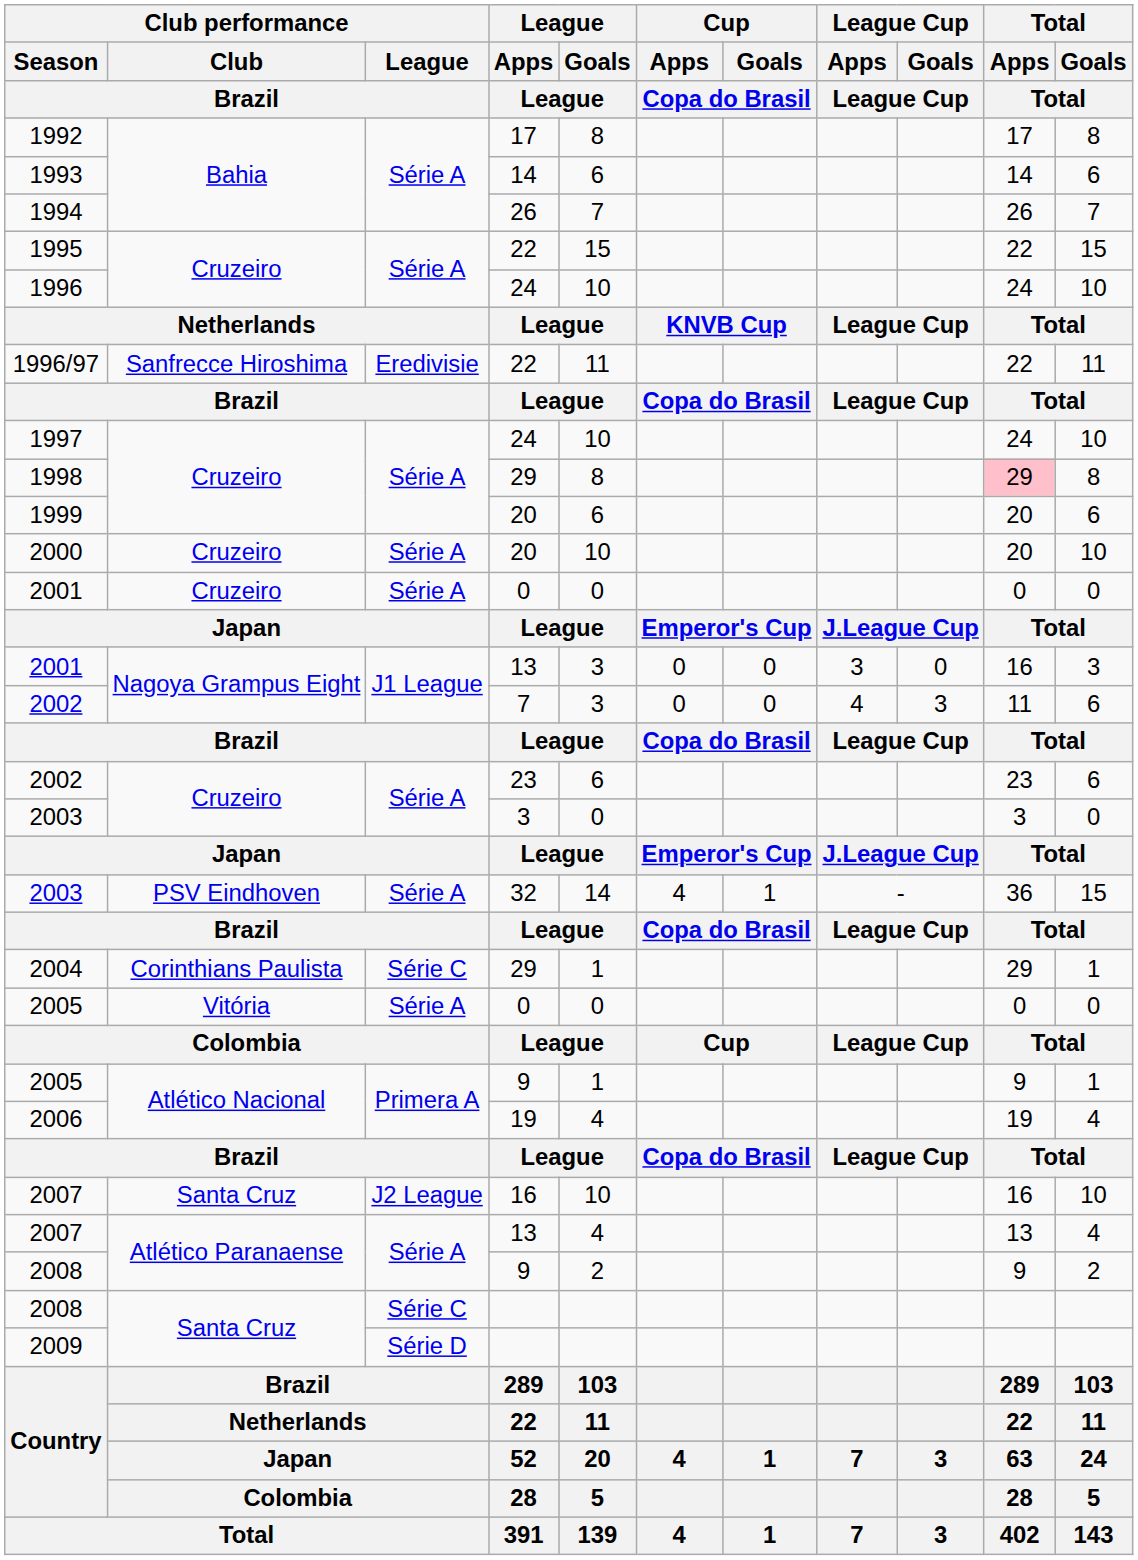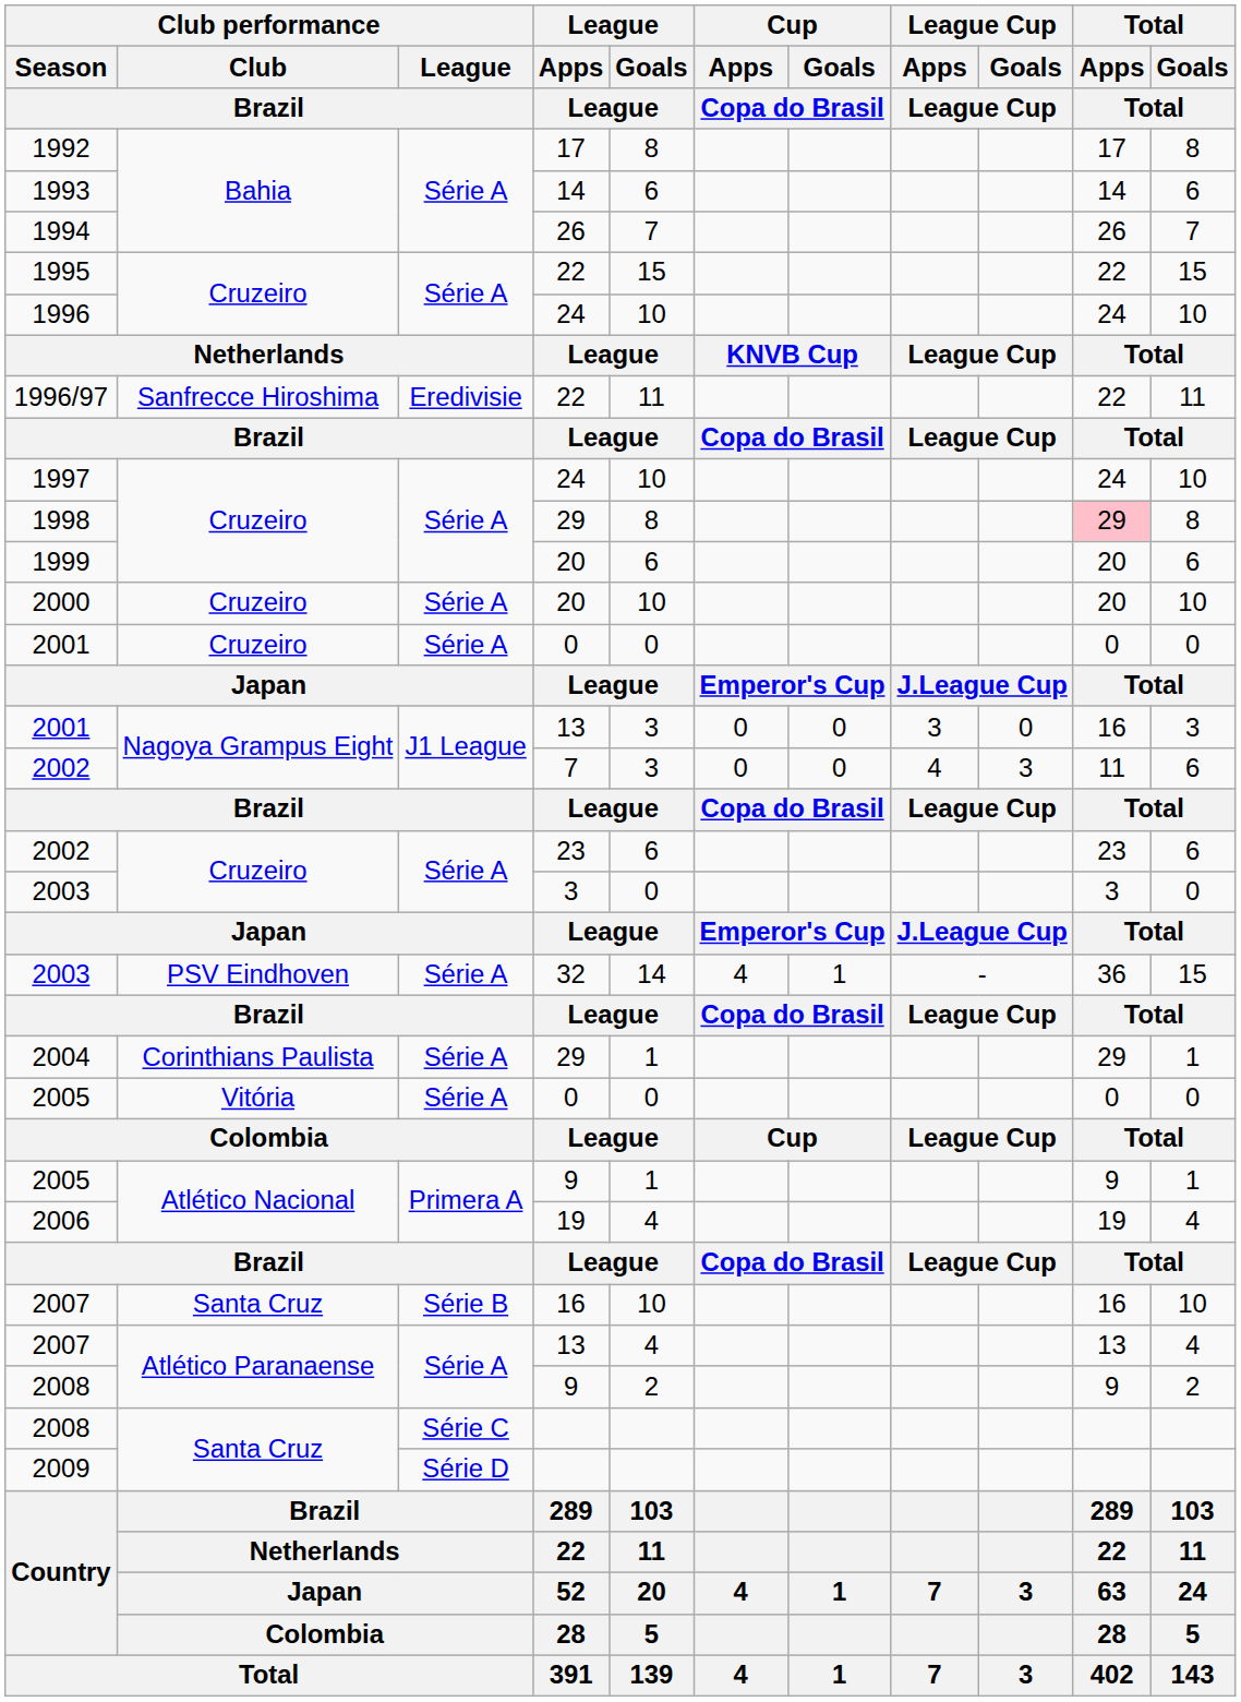2004 | Club performance / League / Brazil: Série C -> Série A
2007 / 16 | Club performance / League / Brazil: J2 League -> Série B
